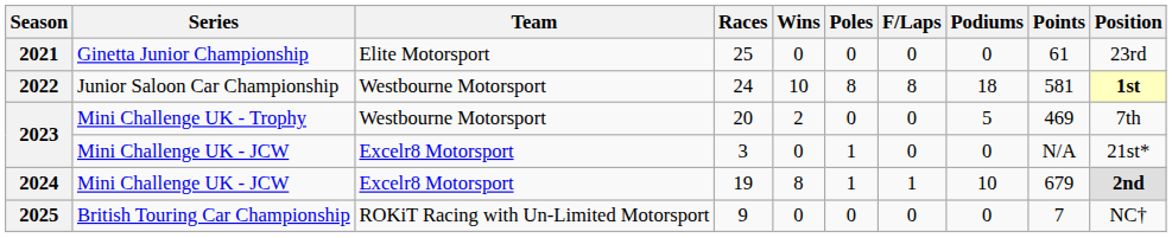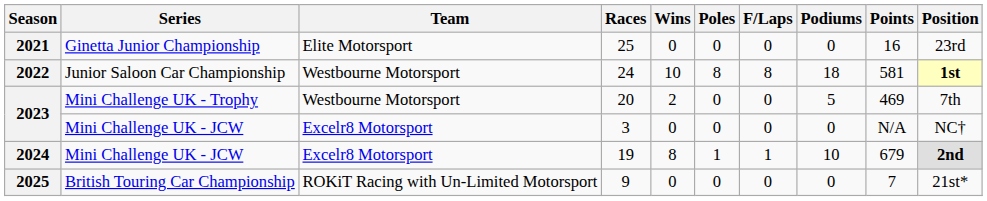25 | Points: 61 -> 16
3 | Poles: 1 -> 0
3 | Position: 21st* -> NC†
9 | Position: NC† -> 21st*
